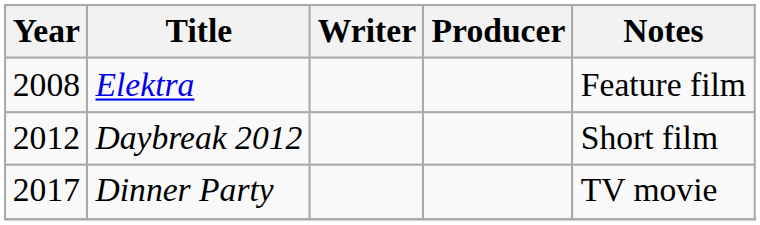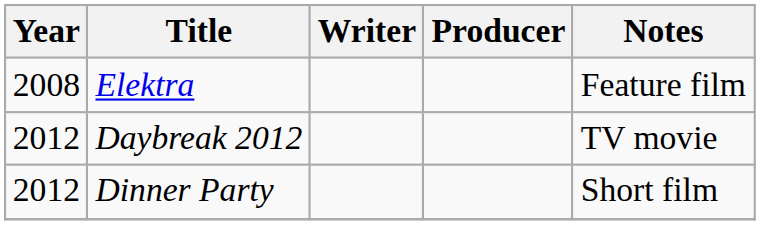Daybreak 2012 | Notes: Short film -> TV movie
Dinner Party | Year: 2017 -> 2012
Dinner Party | Notes: TV movie -> Short film
